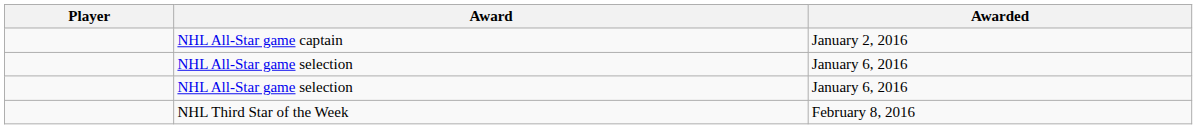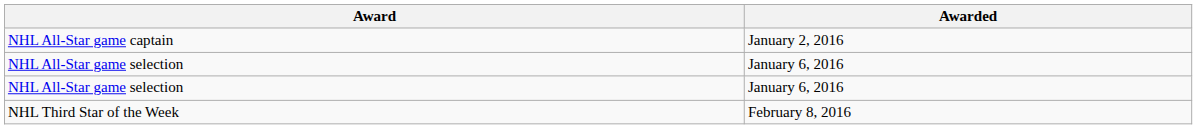- column: Player
